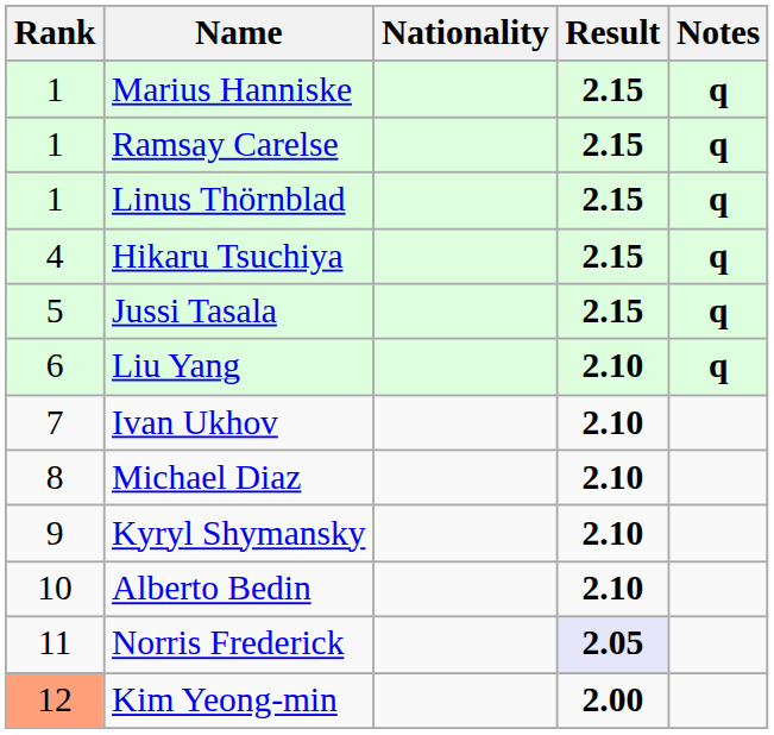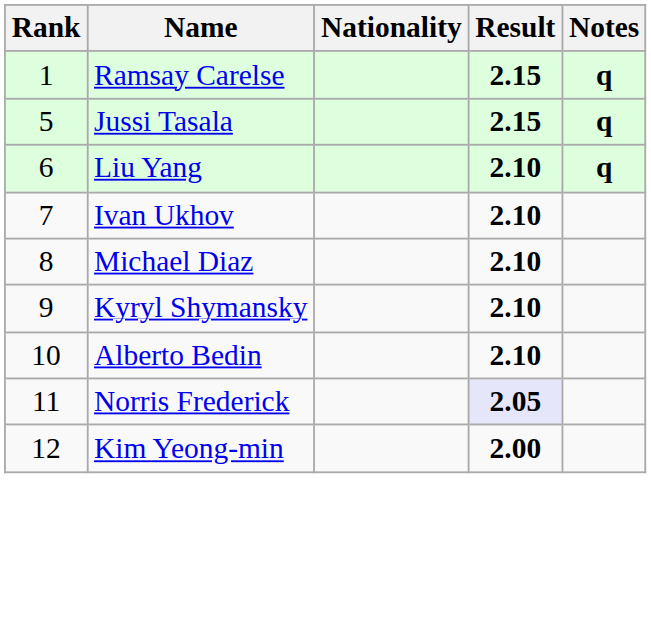- row: 1 | Marius Hanniske | 2.15 | q
- row: 1 | Linus Thörnblad | 2.15 | q
- row: 4 | Hikaru Tsuchiya | 2.15 | q
Kim Yeong-min | Rank: lightsalmon background -> no background
